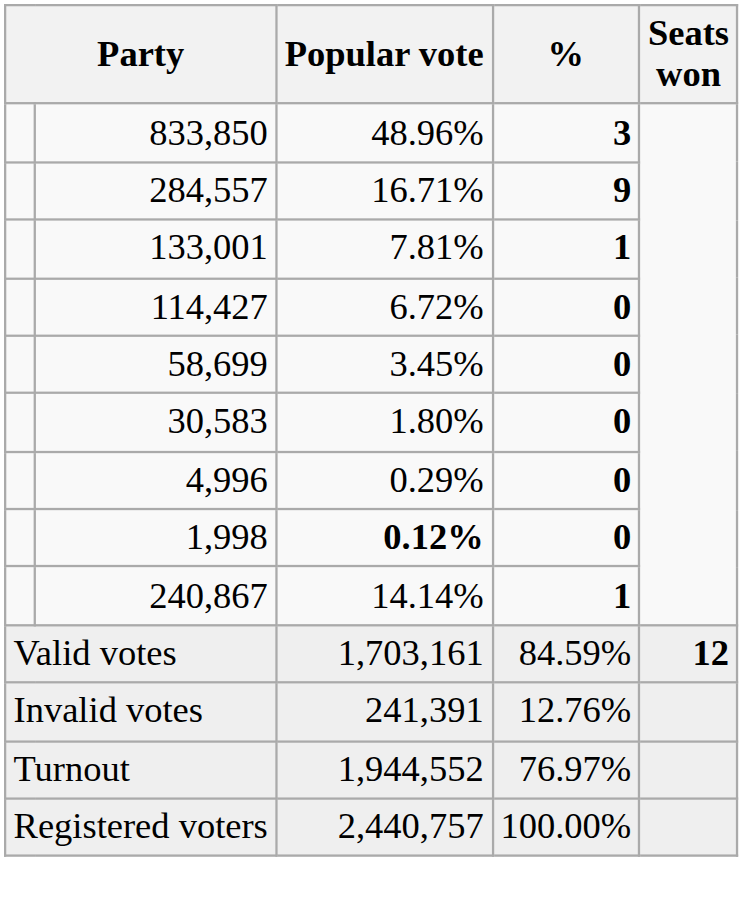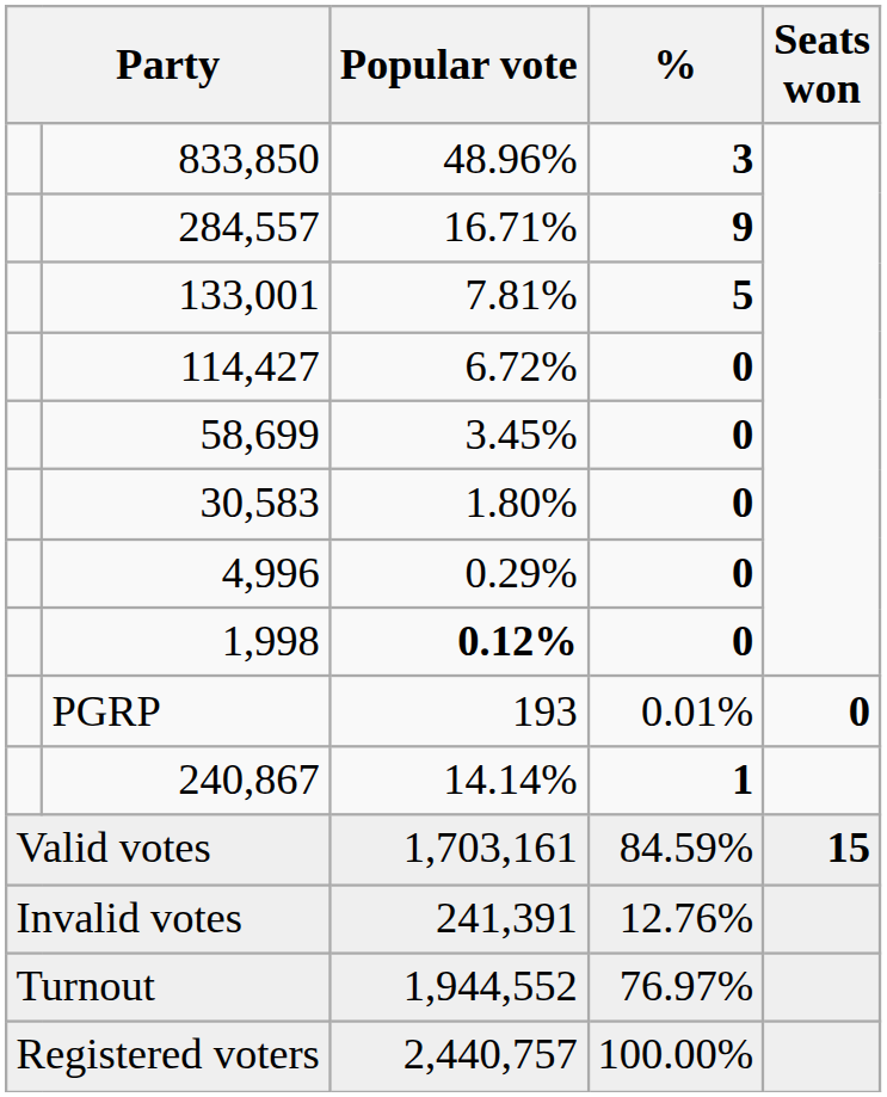133,001 | %: 1 -> 5
+ row: PGRP | 193 | 0.01% | 0
Valid votes | Seats won: 12 -> 15
